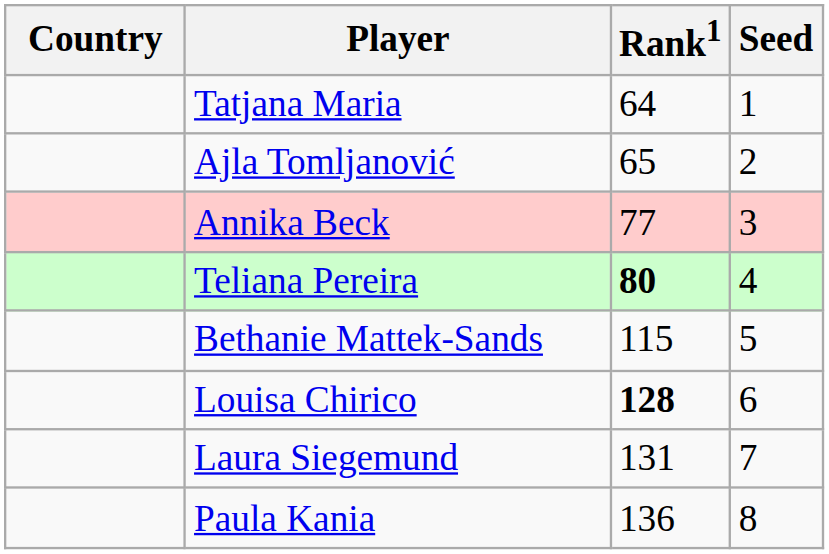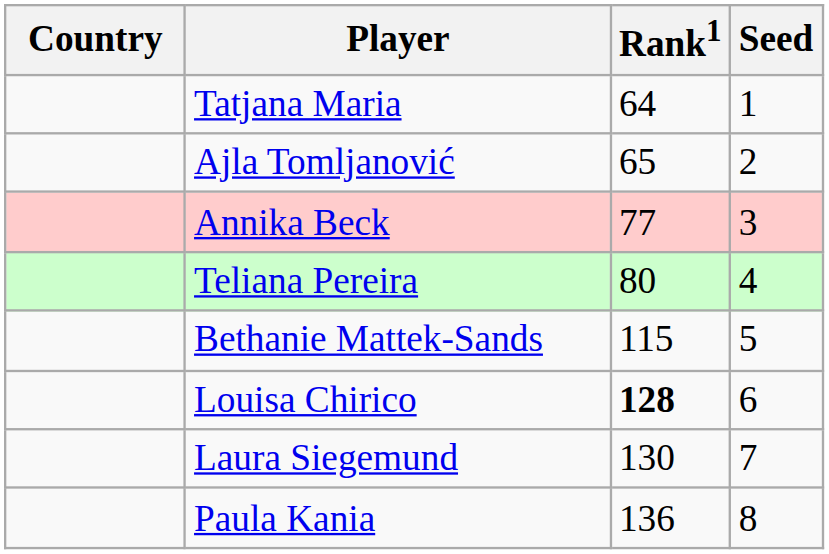Teliana Pereira | Rank1: bold -> normal
Laura Siegemund | Rank1: 131 -> 130
